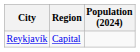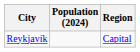columns swapped: Region <-> Population (2024)
